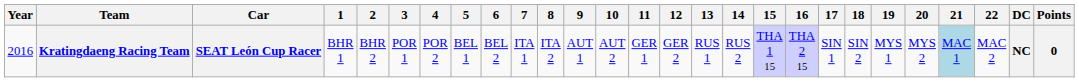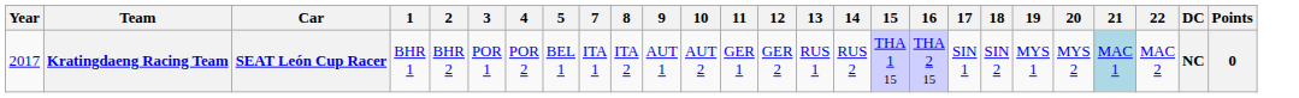- column: 6 | BEL 2
Kratingdaeng Racing Team | Year: 2016 -> 2017
